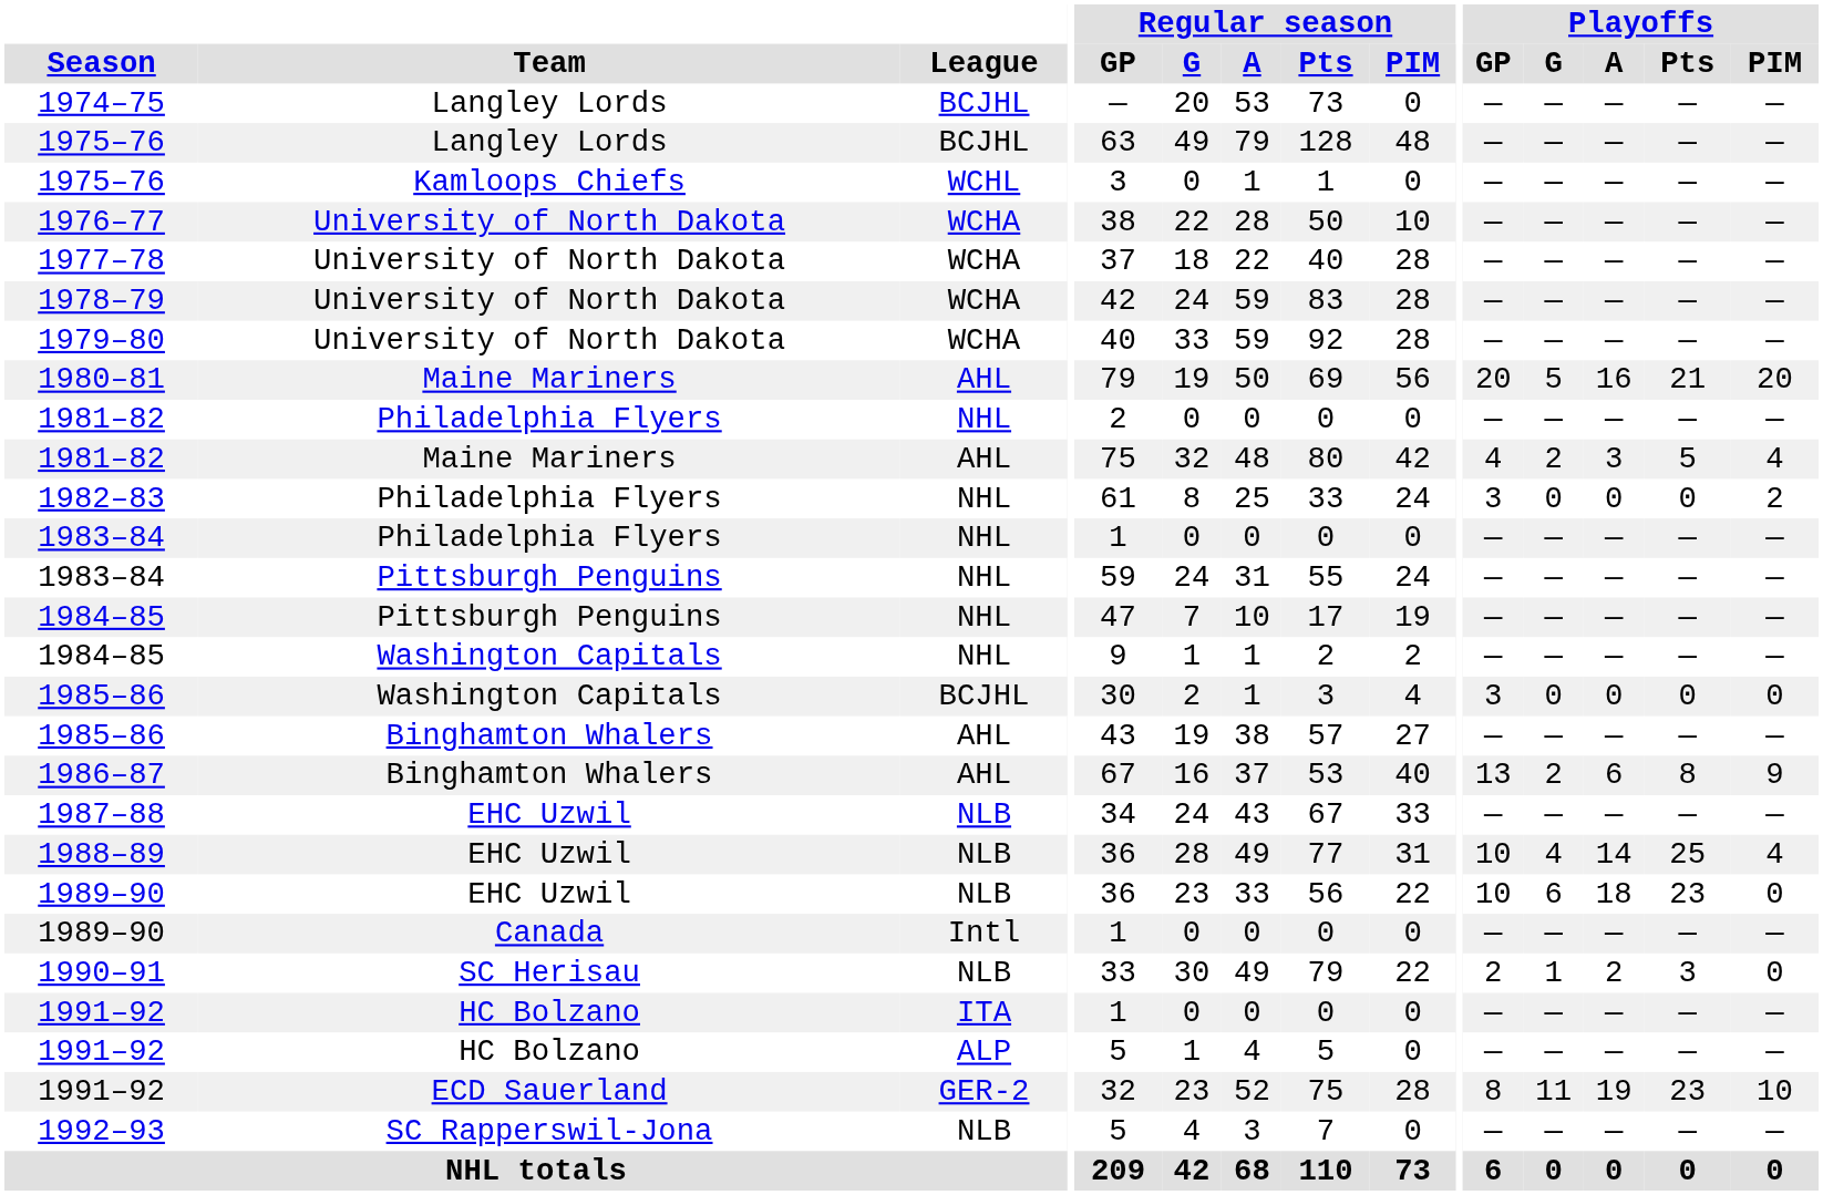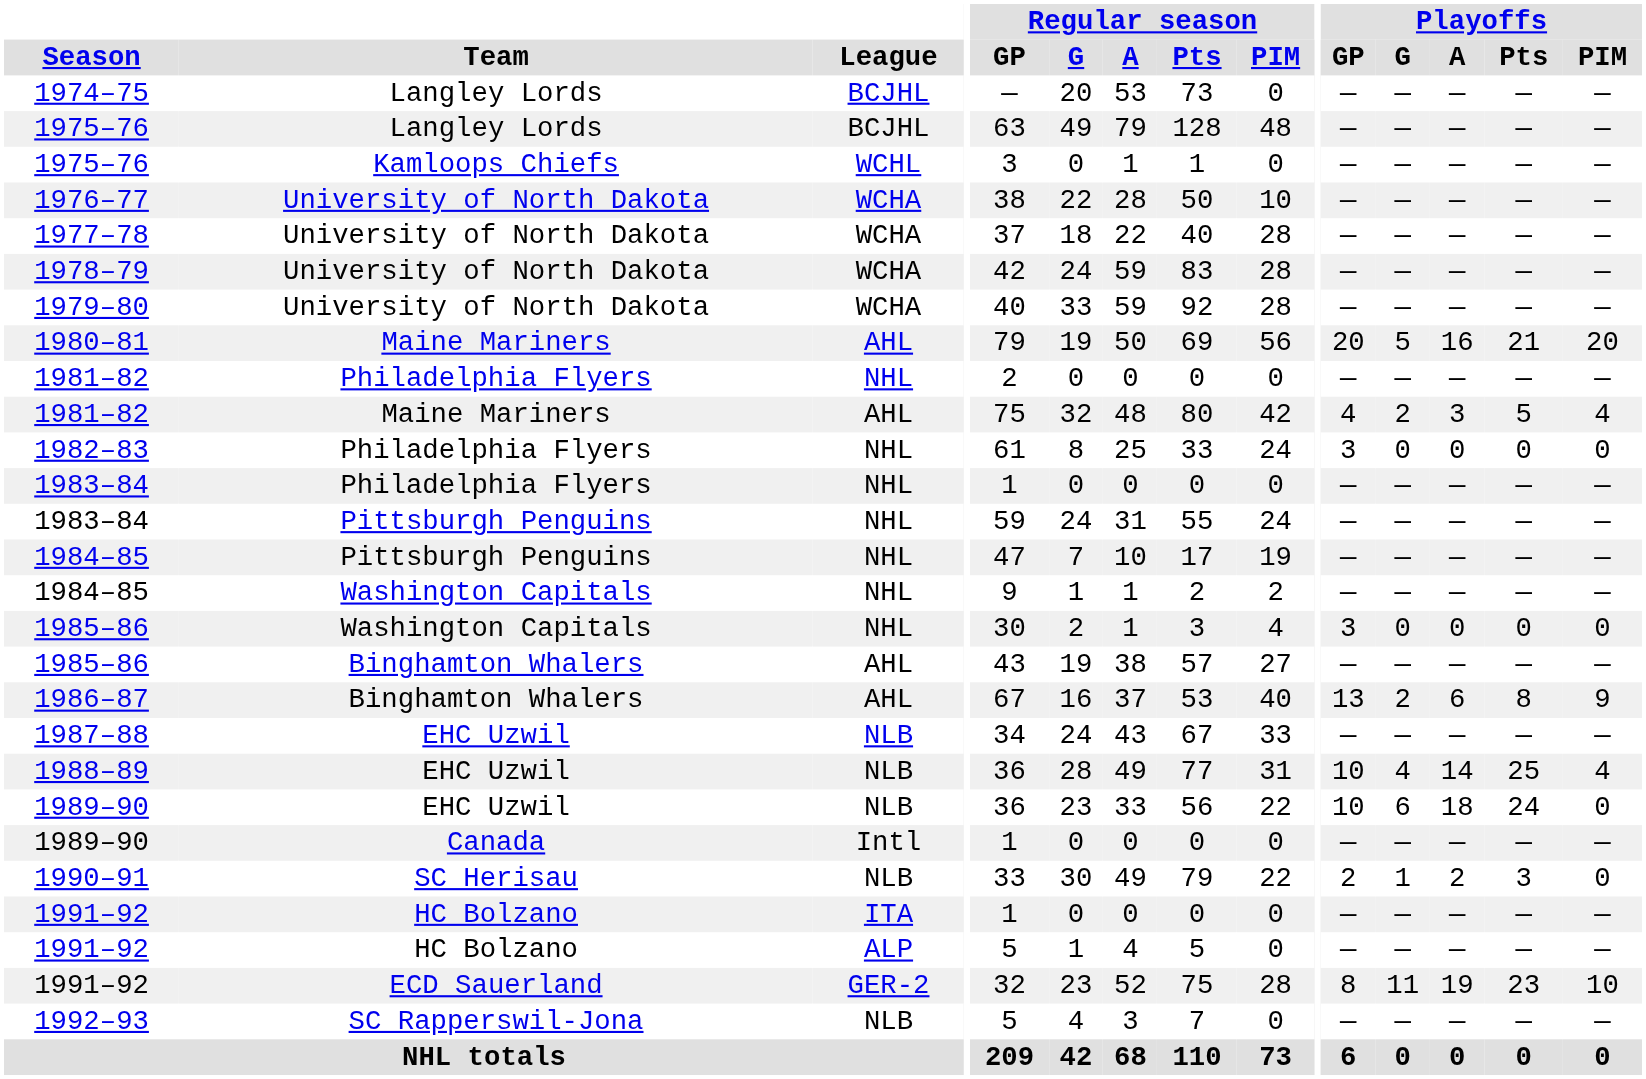1982–83 | Playoffs / PIM: 2 -> 0
1985–86 / Washington Capitals | League: BCJHL -> NHL
1989–90 / EHC Uzwil | Playoffs / Pts: 23 -> 24
